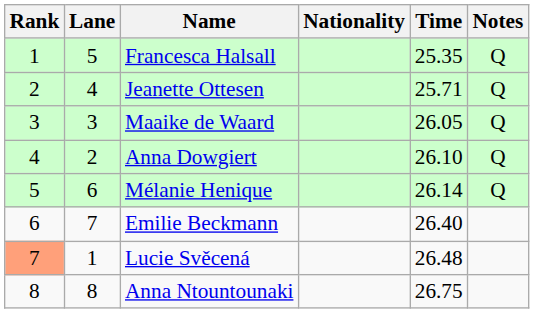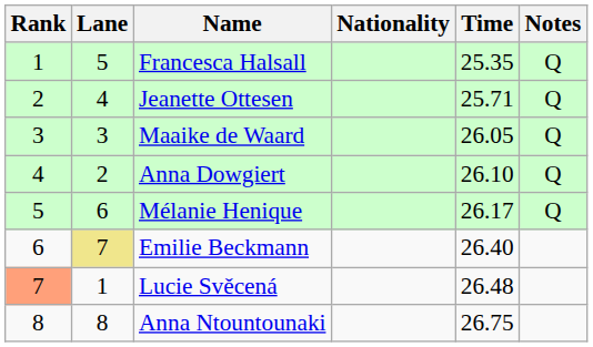Mélanie Henique | Time: 26.14 -> 26.17
Emilie Beckmann | Lane: no background -> khaki background
